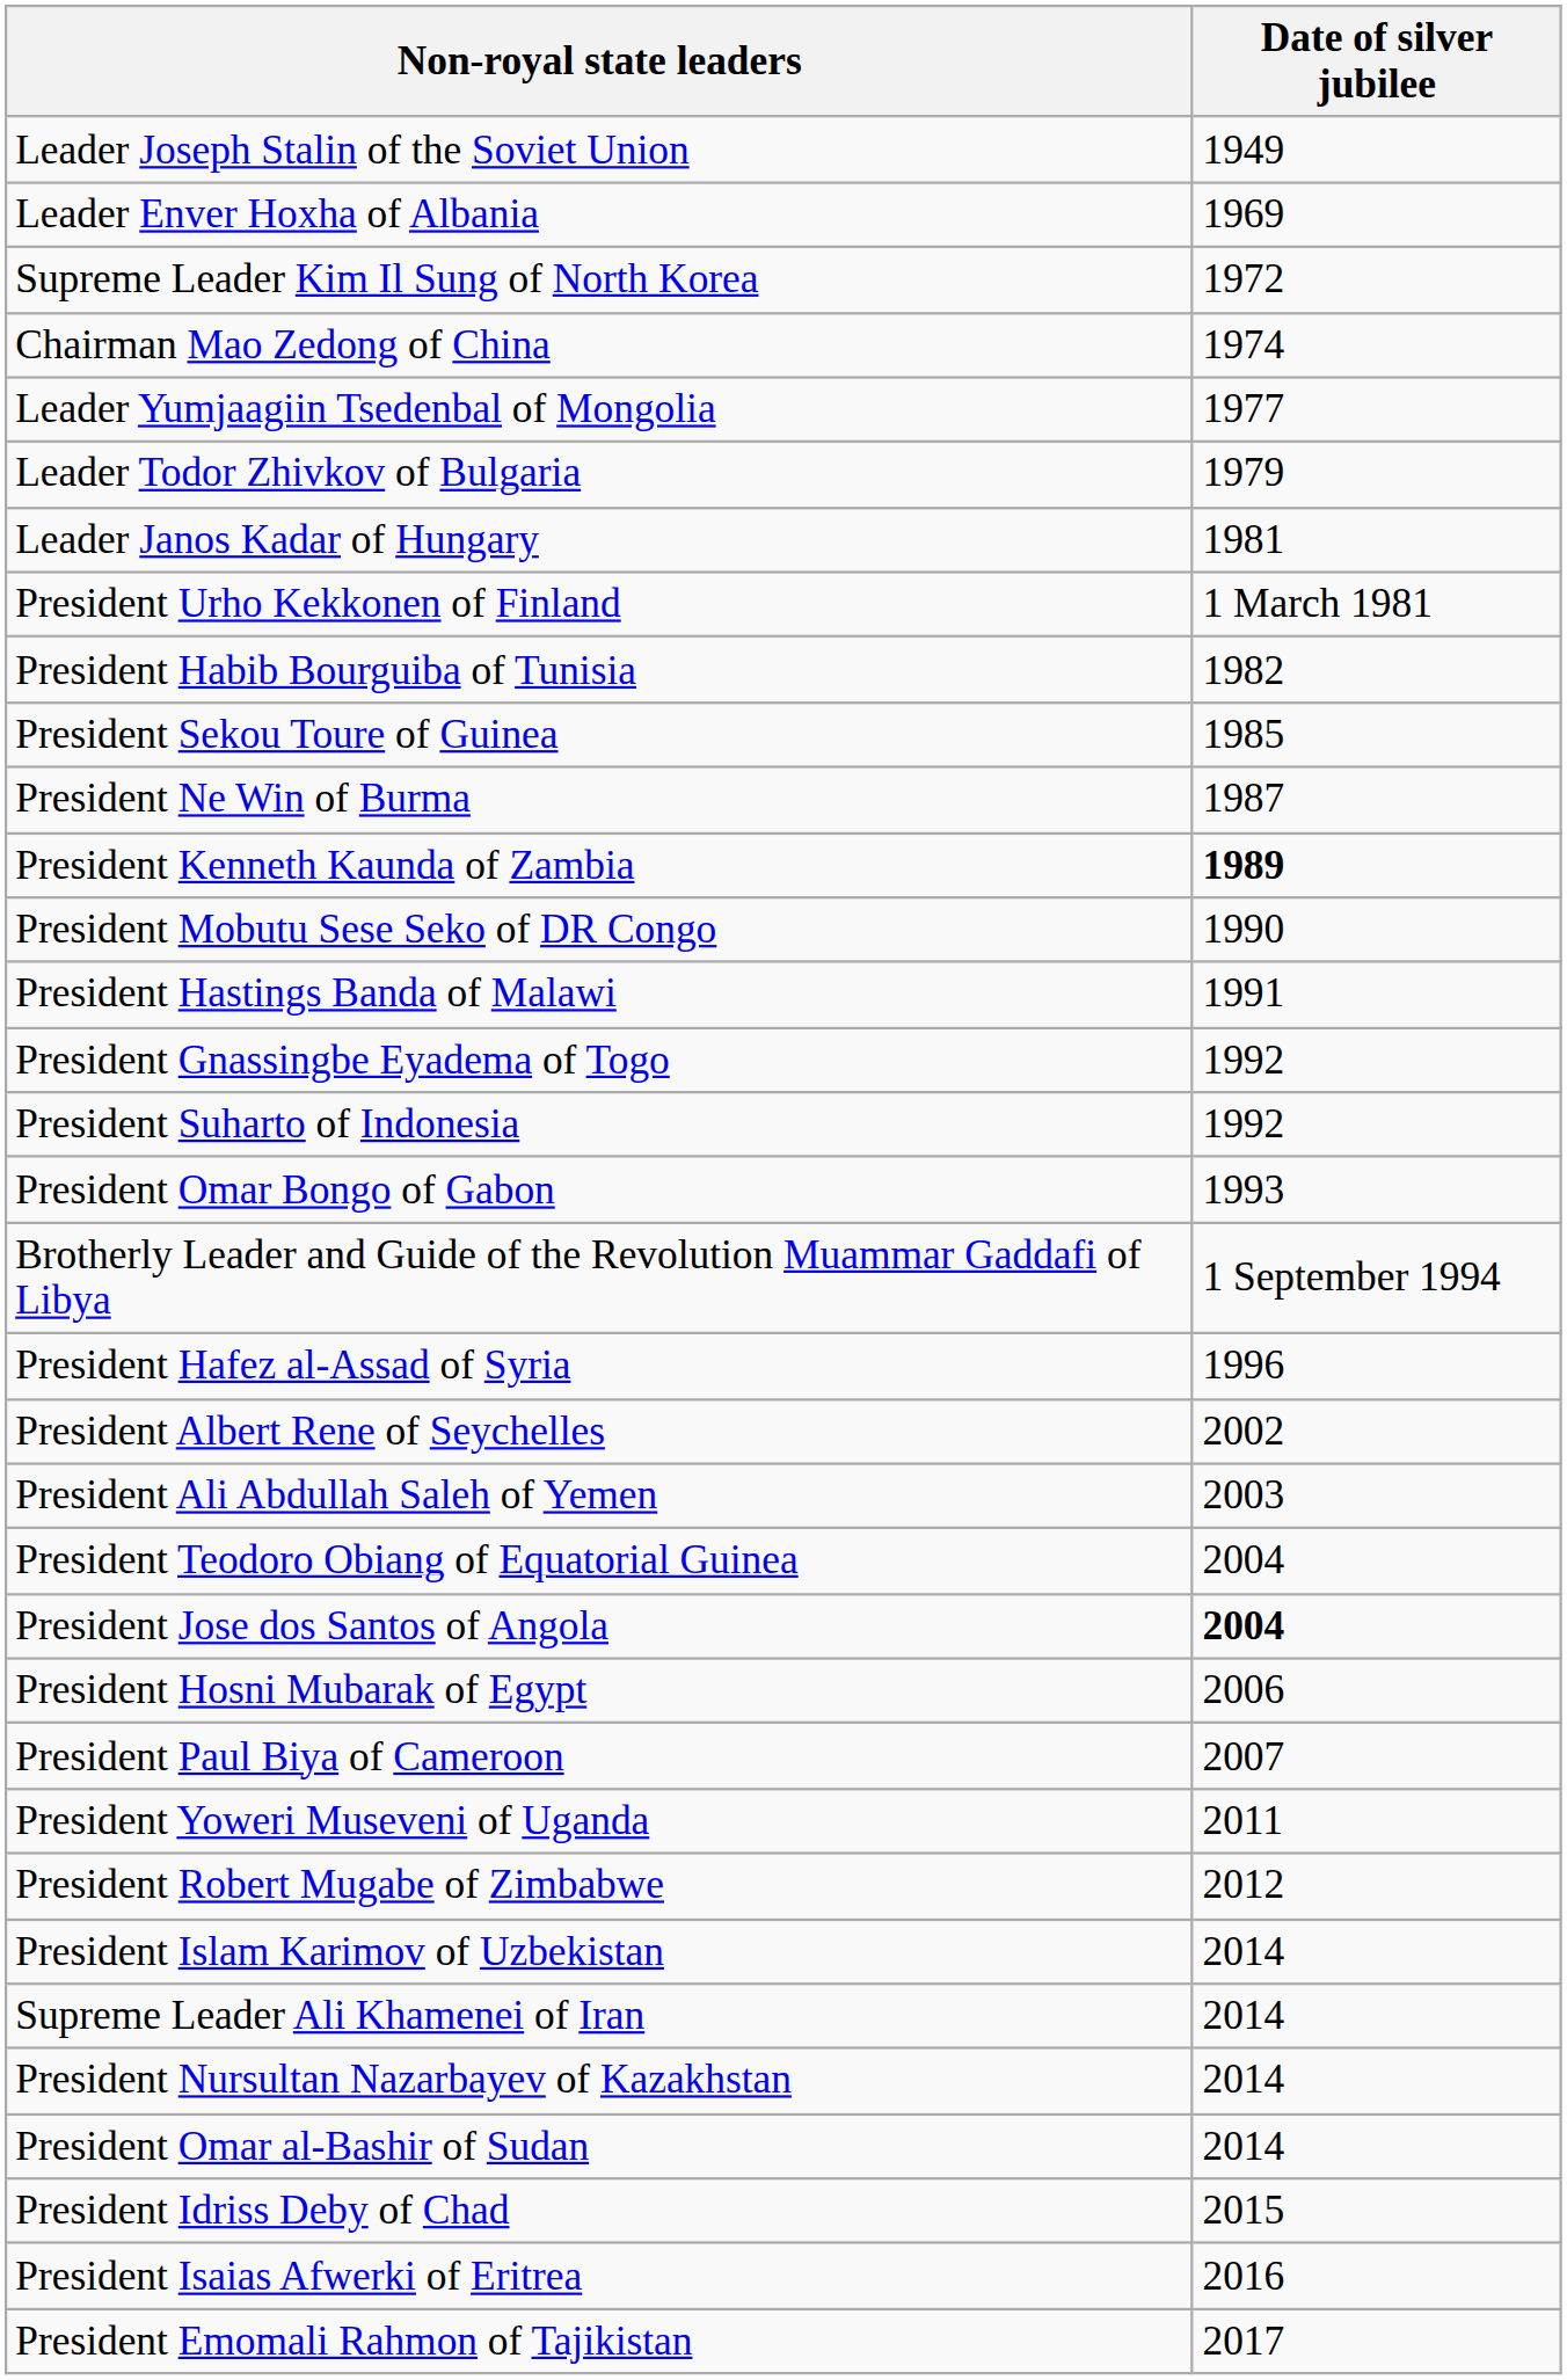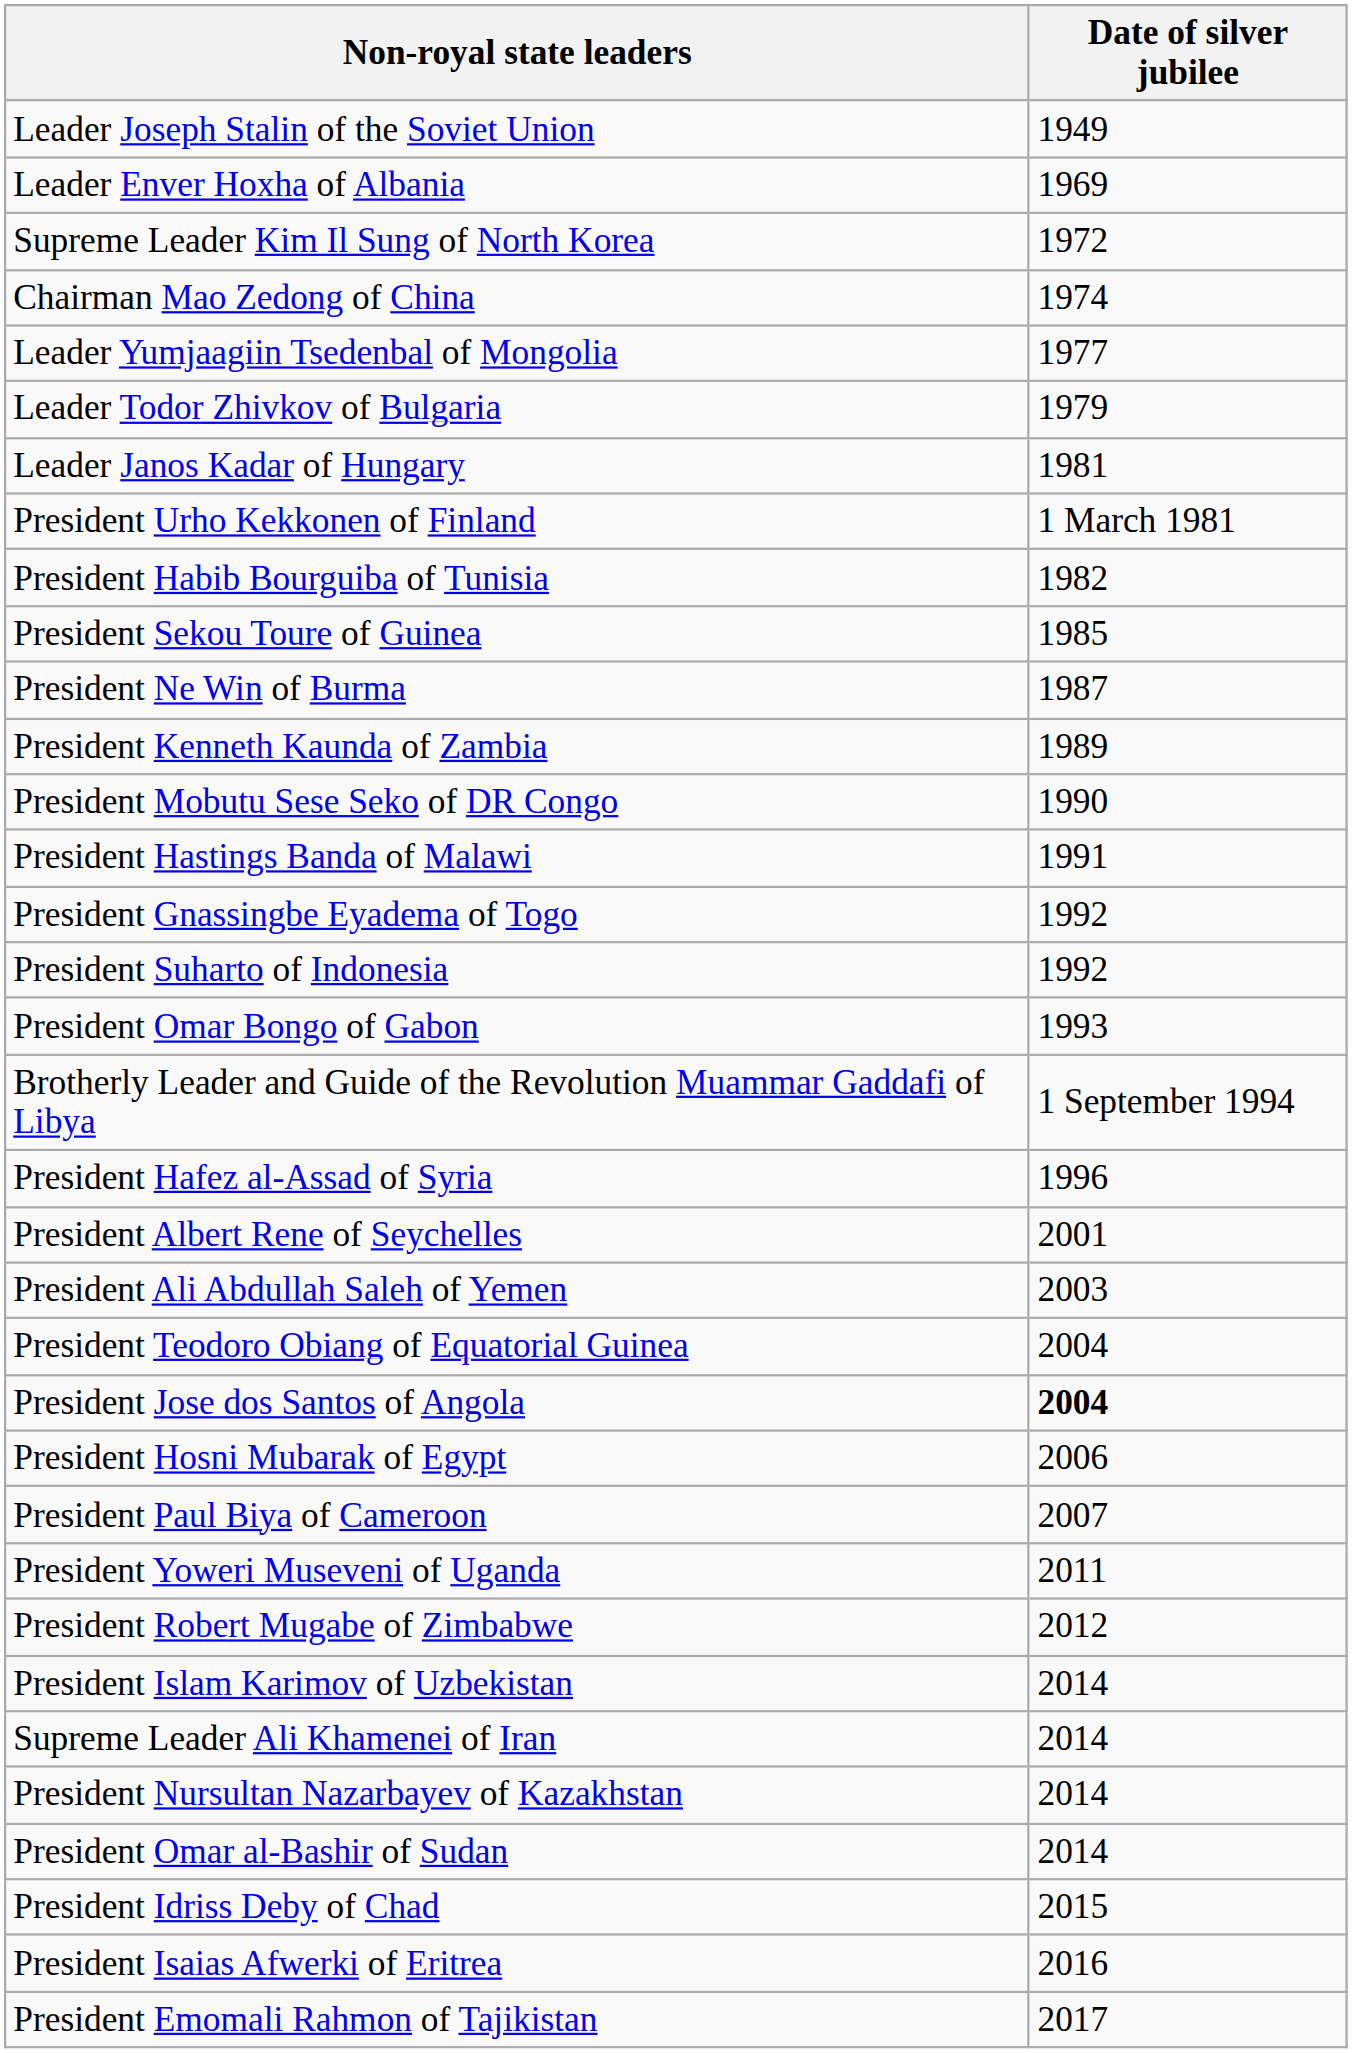President Kenneth Kaunda of Zambia | Date of silver jubilee: bold -> normal
President Albert Rene of Seychelles | Date of silver jubilee: 2002 -> 2001
